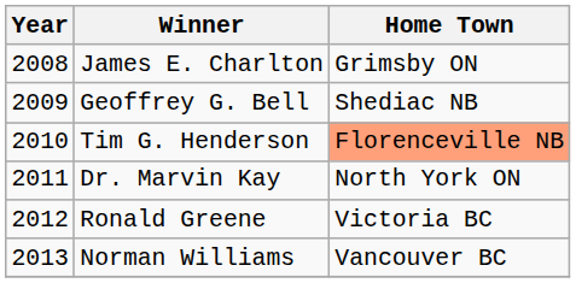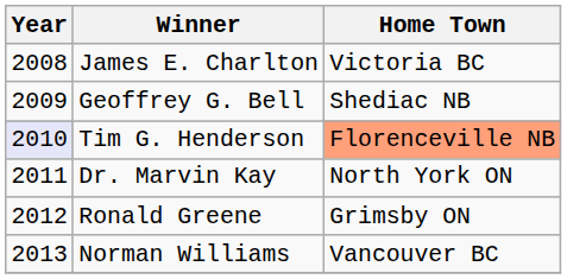James E. Charlton | Home Town: Grimsby ON -> Victoria BC
Tim G. Henderson | Year: no background -> lavender background
Ronald Greene | Home Town: Victoria BC -> Grimsby ON
